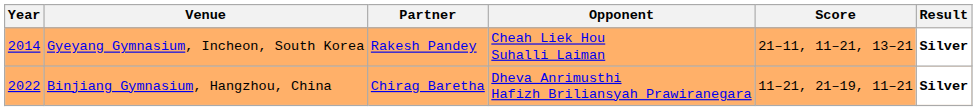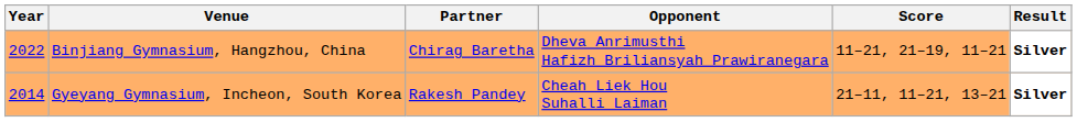rows swapped: Gyeyang Gymnasium, Incheon, South Korea <-> Binjiang Gymnasium, Hangzhou, China
